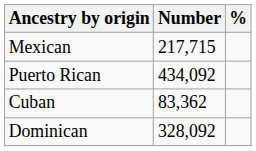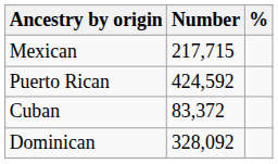Puerto Rican | Number: 434,092 -> 424,592
Cuban | Number: 83,362 -> 83,372
